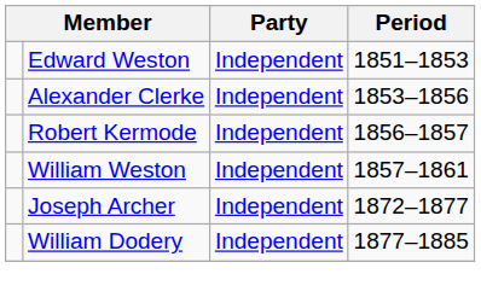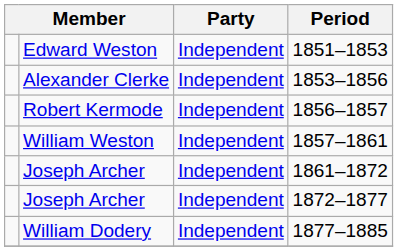+ row: Joseph Archer | Independent | 1861–1872
